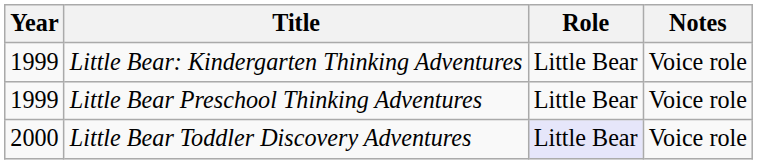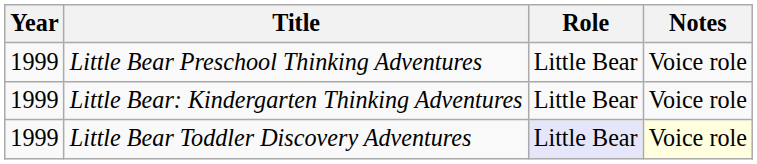rows swapped: Little Bear Preschool Thinking Adventures <-> Little Bear: Kindergarten Thinking Adventures
Little Bear Toddler Discovery Adventures | Year: 2000 -> 1999
Little Bear Toddler Discovery Adventures | Notes: no background -> lightyellow background
